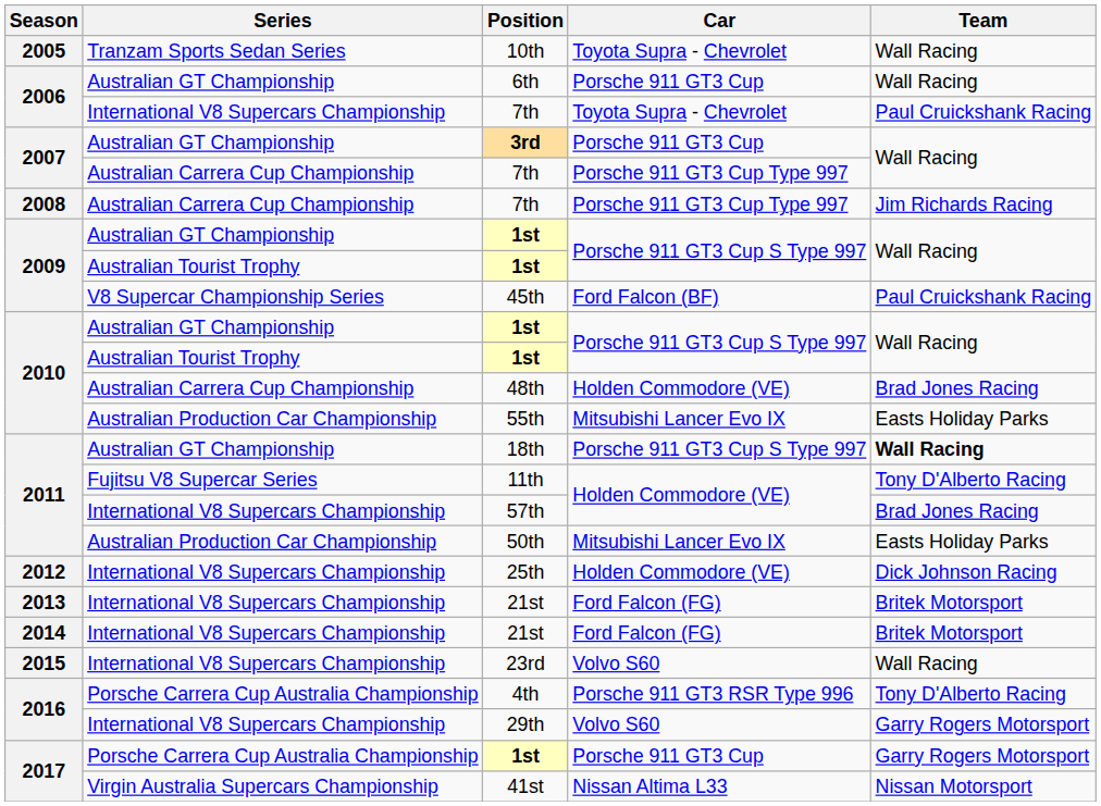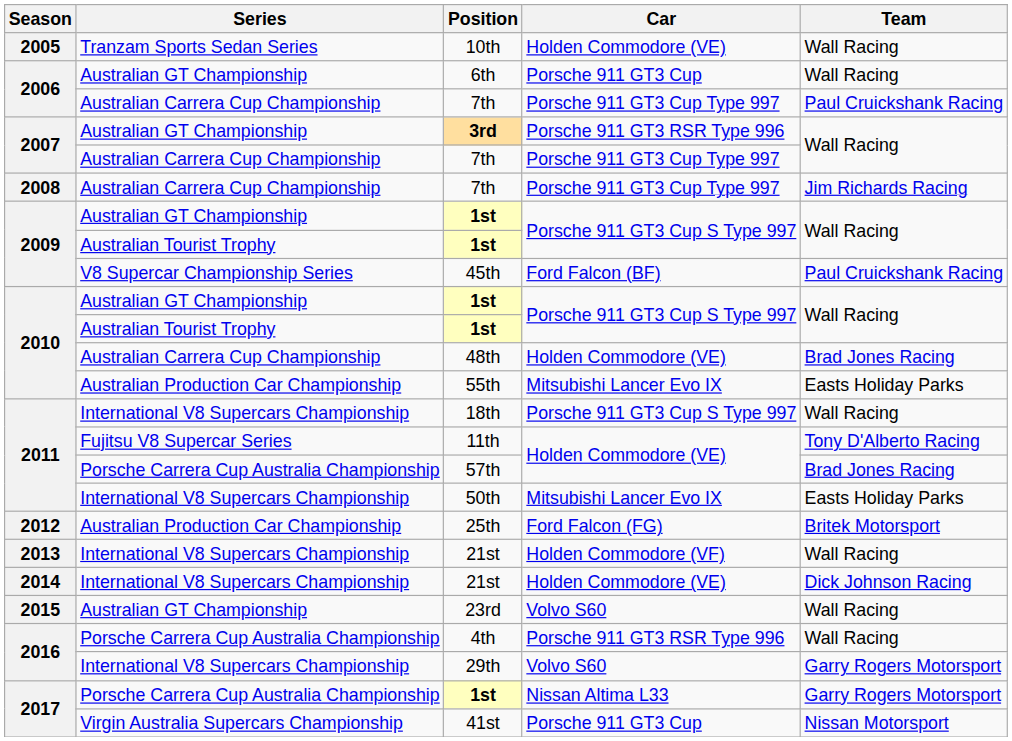10th | Car: Toyota Supra - Chevrolet -> Holden Commodore (VE)
2006 / 7th | Series: International V8 Supercars Championship -> Australian Carrera Cup Championship
2006 / 7th | Car: Toyota Supra - Chevrolet -> Porsche 911 GT3 Cup Type 997
3rd | Car: Porsche 911 GT3 Cup -> Porsche 911 GT3 RSR Type 996
18th | Series: Australian GT Championship -> International V8 Supercars Championship
18th | Team: bold -> normal
57th | Series: International V8 Supercars Championship -> Porsche Carrera Cup Australia Championship
50th | Series: Australian Production Car Championship -> International V8 Supercars Championship
25th | Series: International V8 Supercars Championship -> Australian Production Car Championship
25th | Car: Holden Commodore (VE) -> Ford Falcon (FG)
25th | Team: Dick Johnson Racing -> Britek Motorsport
2013 / 21st | Car: Ford Falcon (FG) -> Holden Commodore (VF)
2013 / 21st | Team: Britek Motorsport -> Wall Racing
2014 / 21st | Car: Ford Falcon (FG) -> Holden Commodore (VE)
2014 / 21st | Team: Britek Motorsport -> Dick Johnson Racing
23rd | Series: International V8 Supercars Championship -> Australian GT Championship
4th | Team: Tony D'Alberto Racing -> Wall Racing
2017 / 1st | Car: Porsche 911 GT3 Cup -> Nissan Altima L33
41st | Car: Nissan Altima L33 -> Porsche 911 GT3 Cup
